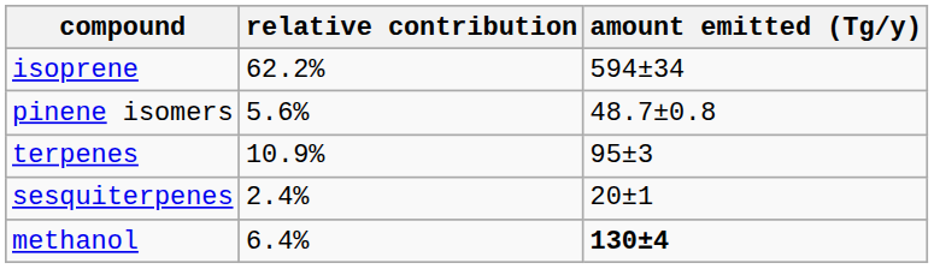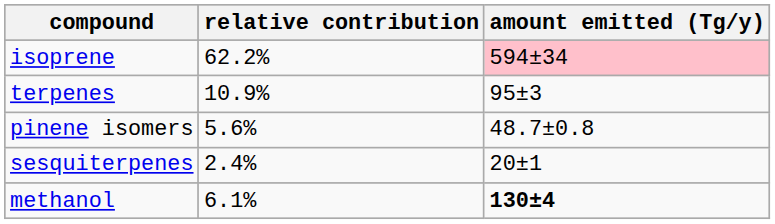isoprene | amount emitted (Tg/y): no background -> pink background
rows swapped: terpenes <-> pinene isomers
methanol | relative contribution: 6.4% -> 6.1%
